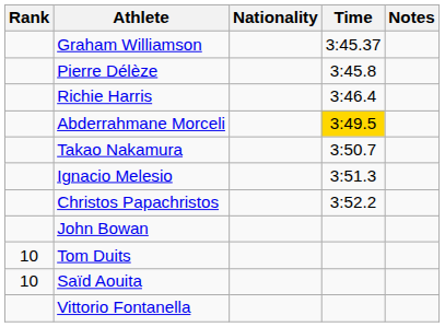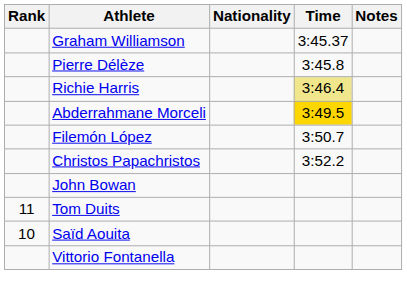Richie Harris | Time: no background -> khaki background
- row: Takao Nakamura | 3:50.7
+ row: Filemón López | 3:50.7
- row: Ignacio Melesio | 3:51.3
Tom Duits | Rank: 10 -> 11
